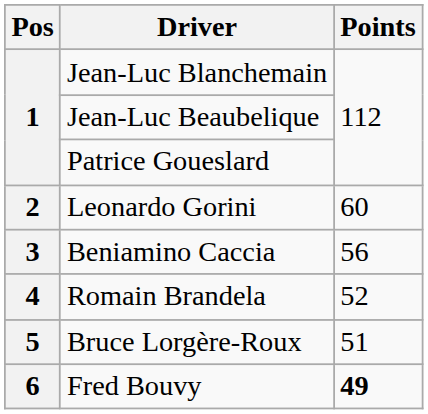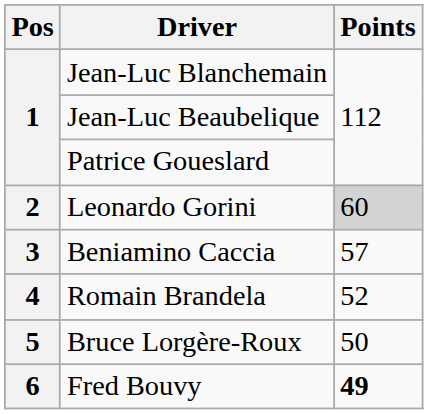Leonardo Gorini | Points: no background -> lightgrey background
Beniamino Caccia | Points: 56 -> 57
Bruce Lorgère-Roux | Points: 51 -> 50
